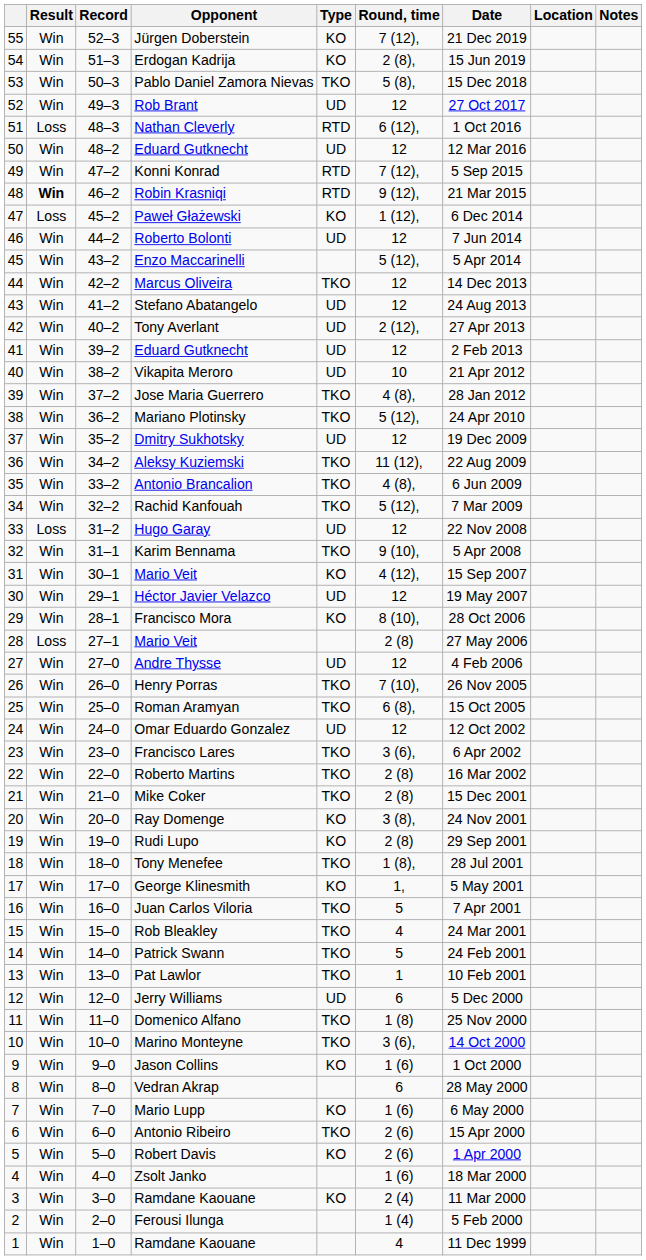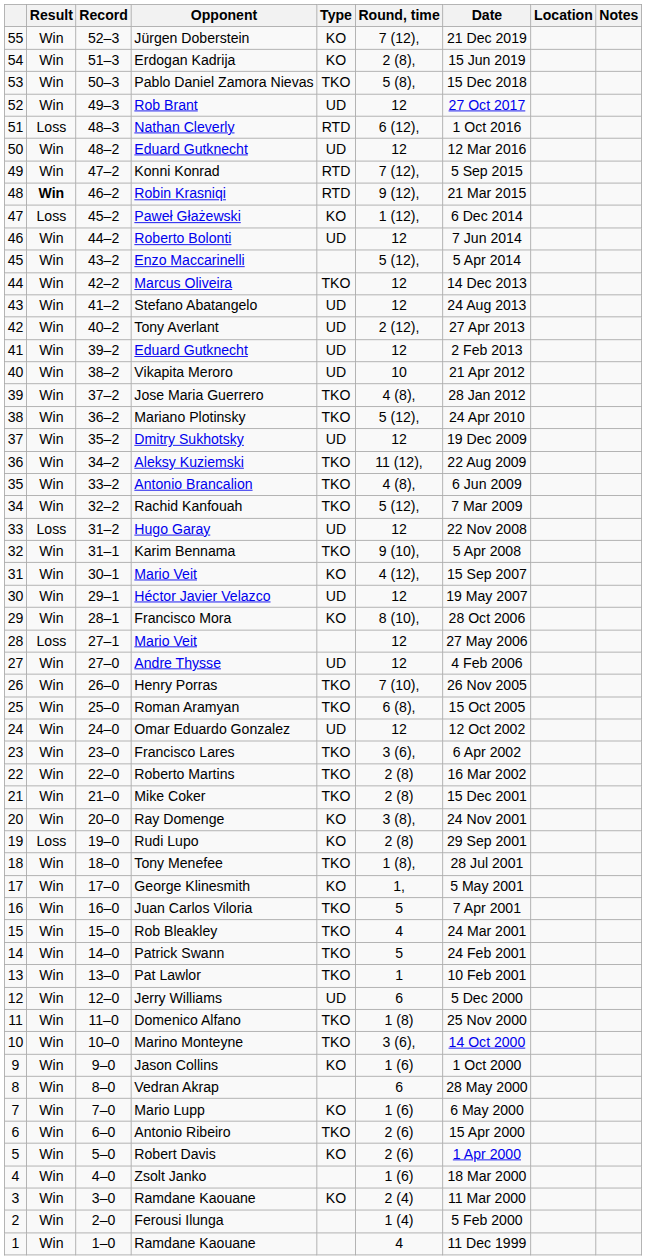28 / Mario Veit | Round, time: 2 (8) -> 12
Rudi Lupo | Result: Win -> Loss
